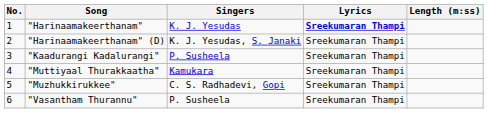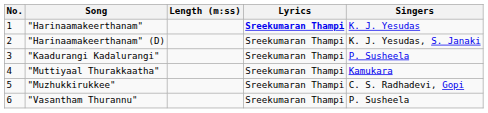columns swapped: Singers <-> Length (m:ss)
